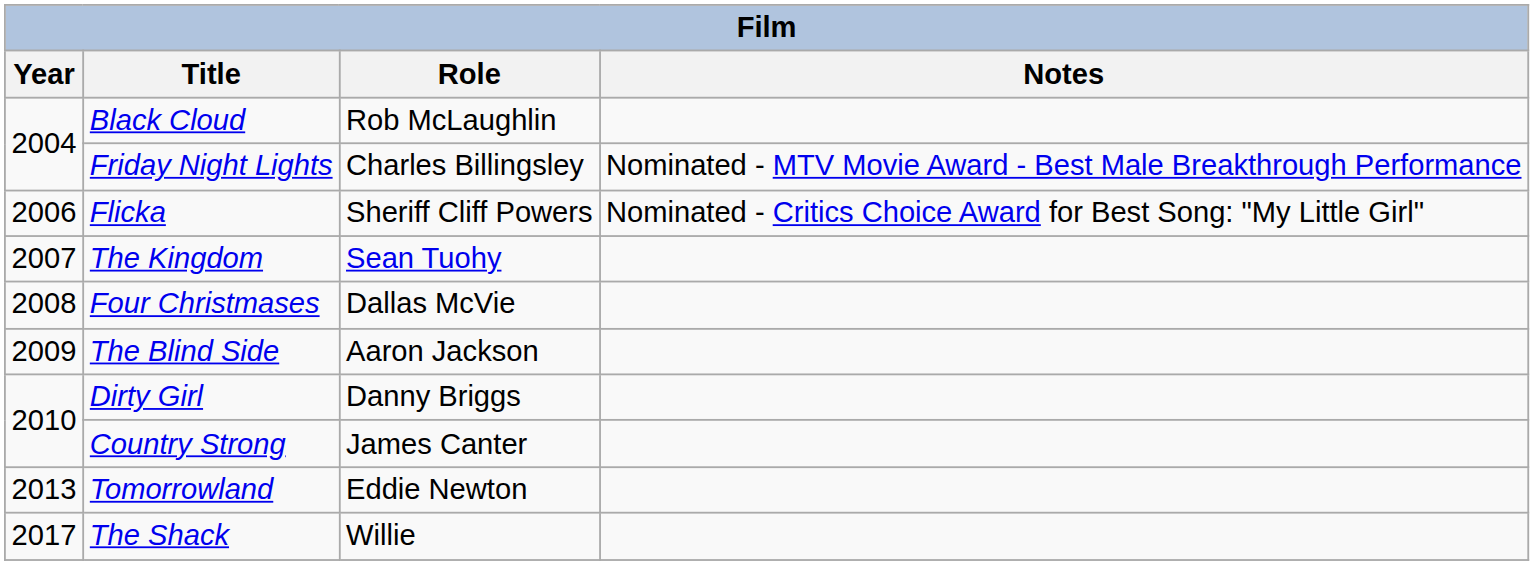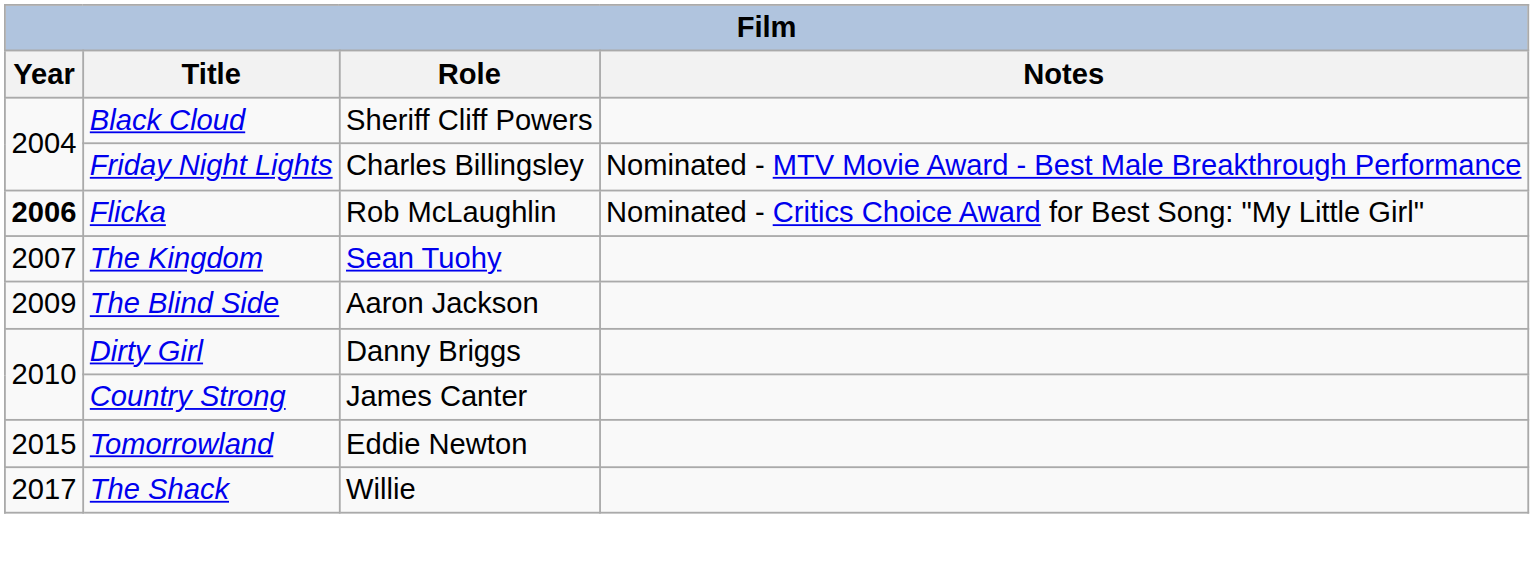Black Cloud | Role: Rob McLaughlin -> Sheriff Cliff Powers
Flicka | Year: normal -> bold
Flicka | Role: Sheriff Cliff Powers -> Rob McLaughlin
- row: 2008 | Four Christmases | Dallas McVie
Tomorrowland | Year: 2013 -> 2015
